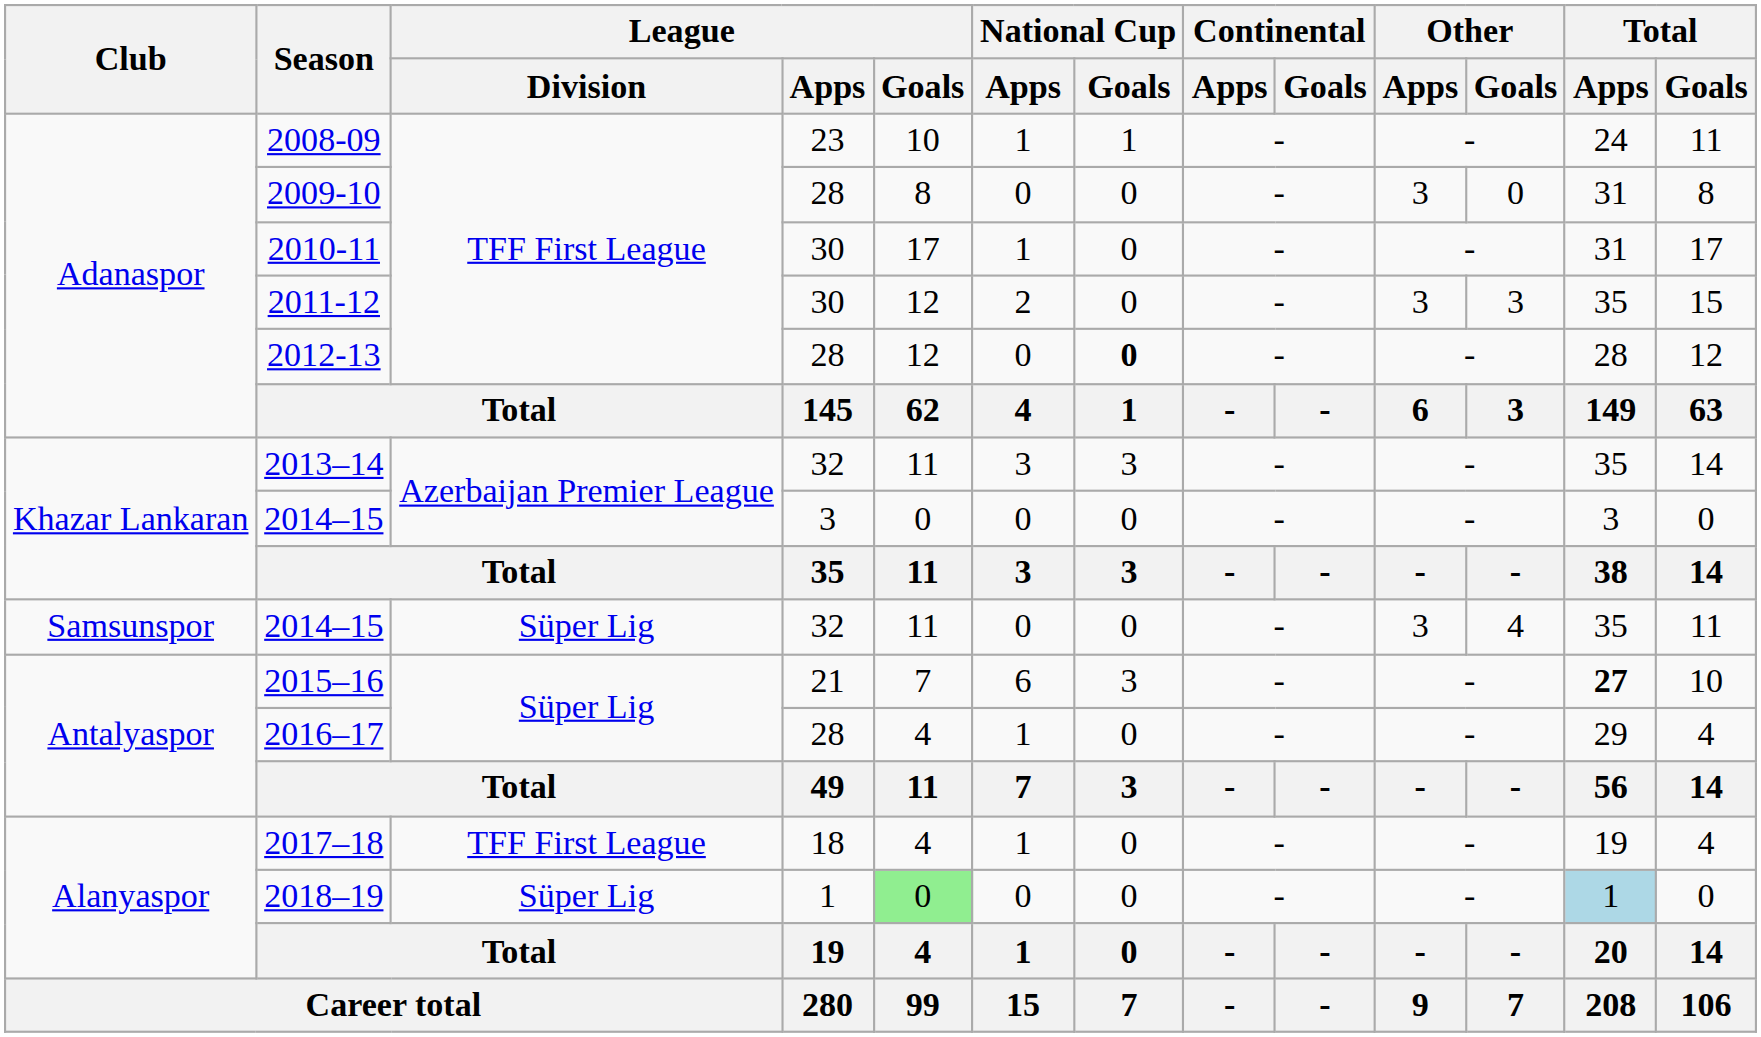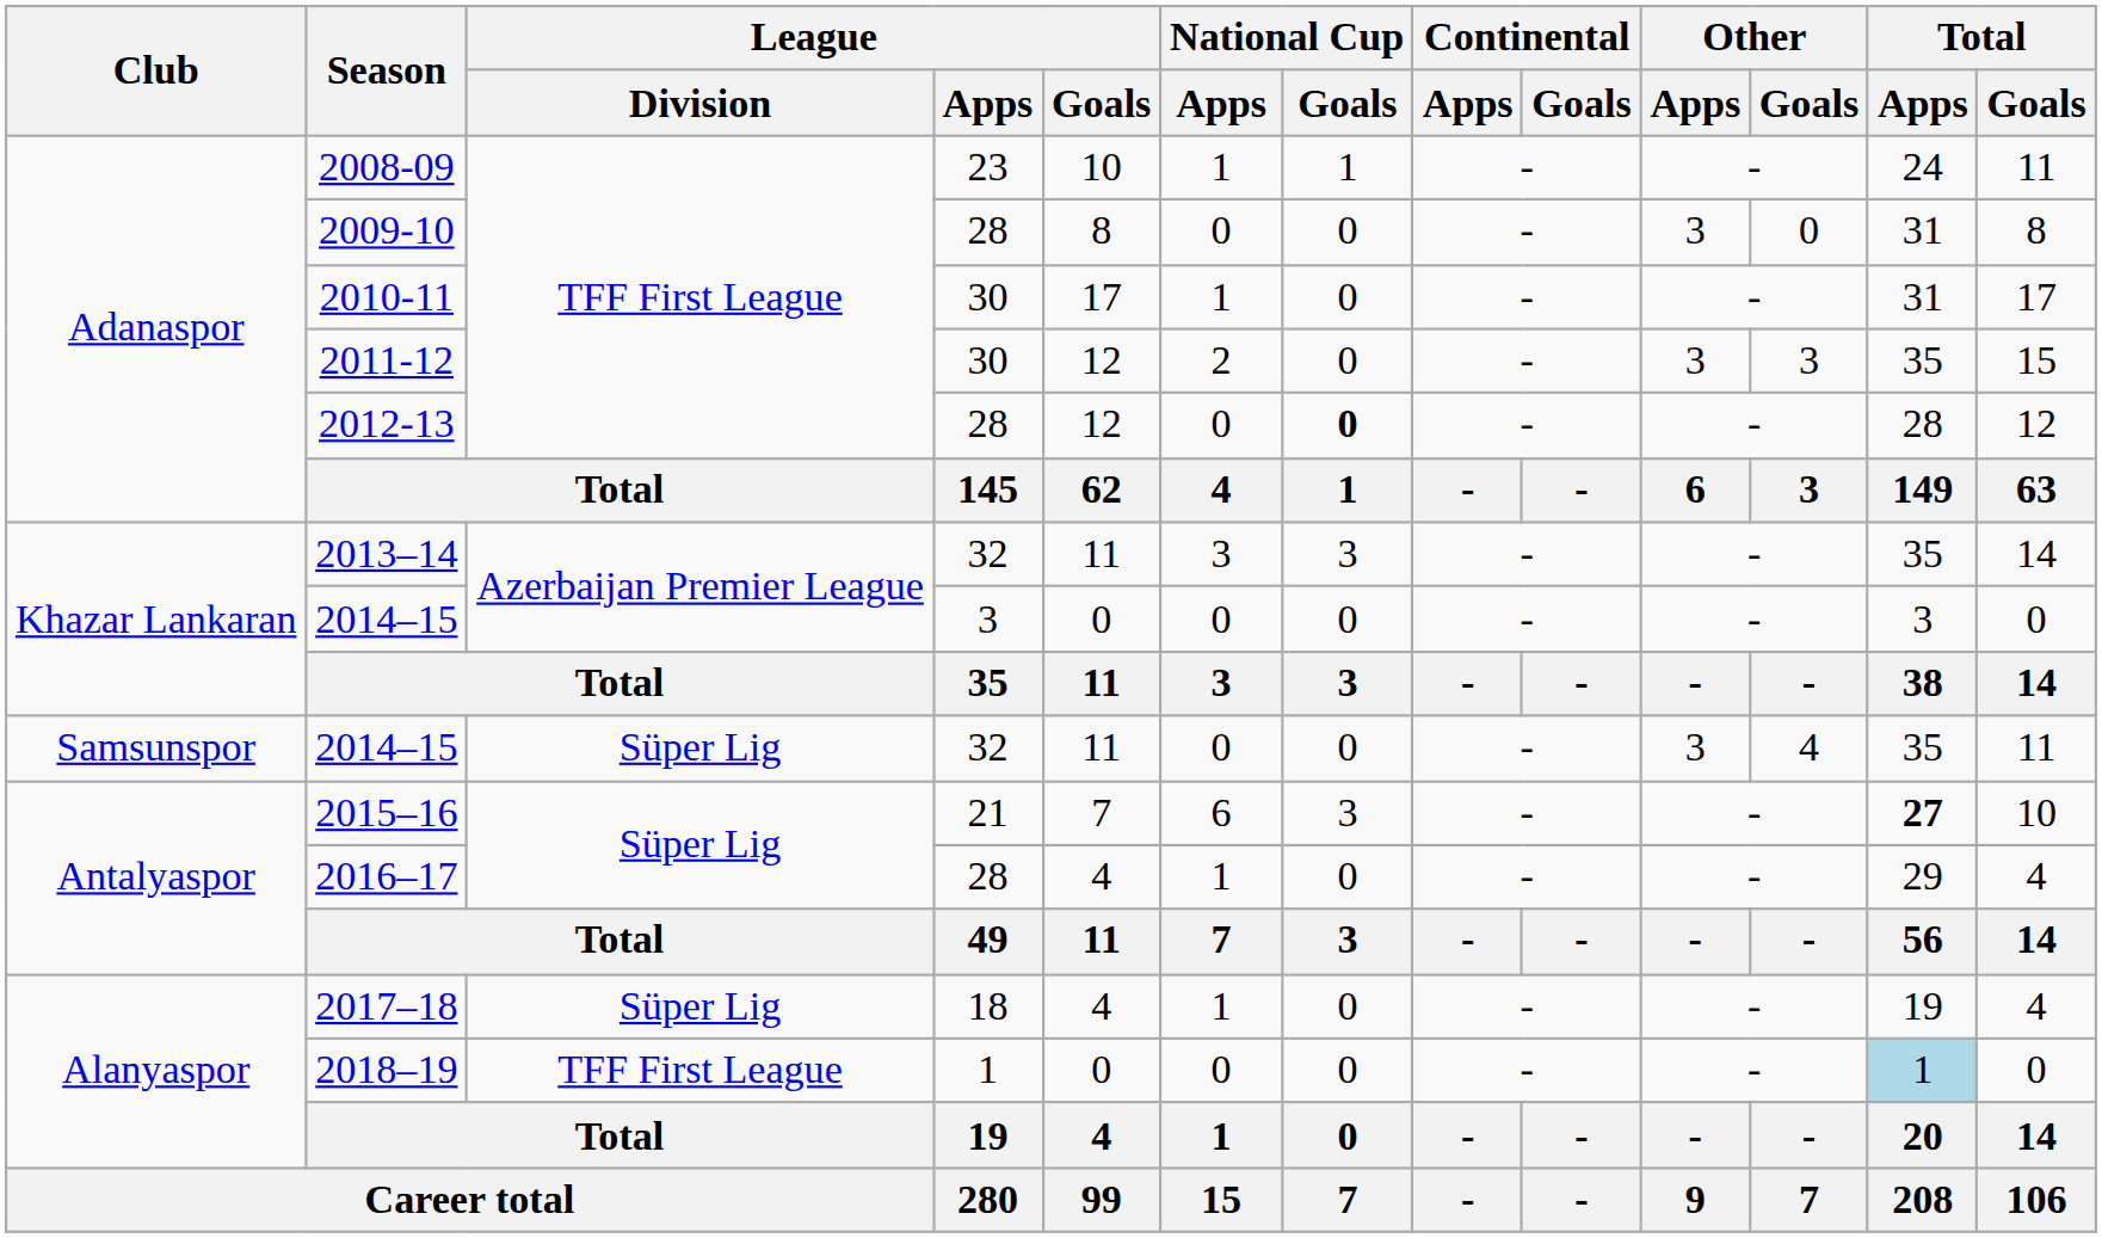2017–18 | League / Division: TFF First League -> Süper Lig
2018–19 | League / Division: Süper Lig -> TFF First League
2018–19 | League / Goals: lightgreen background -> no background
